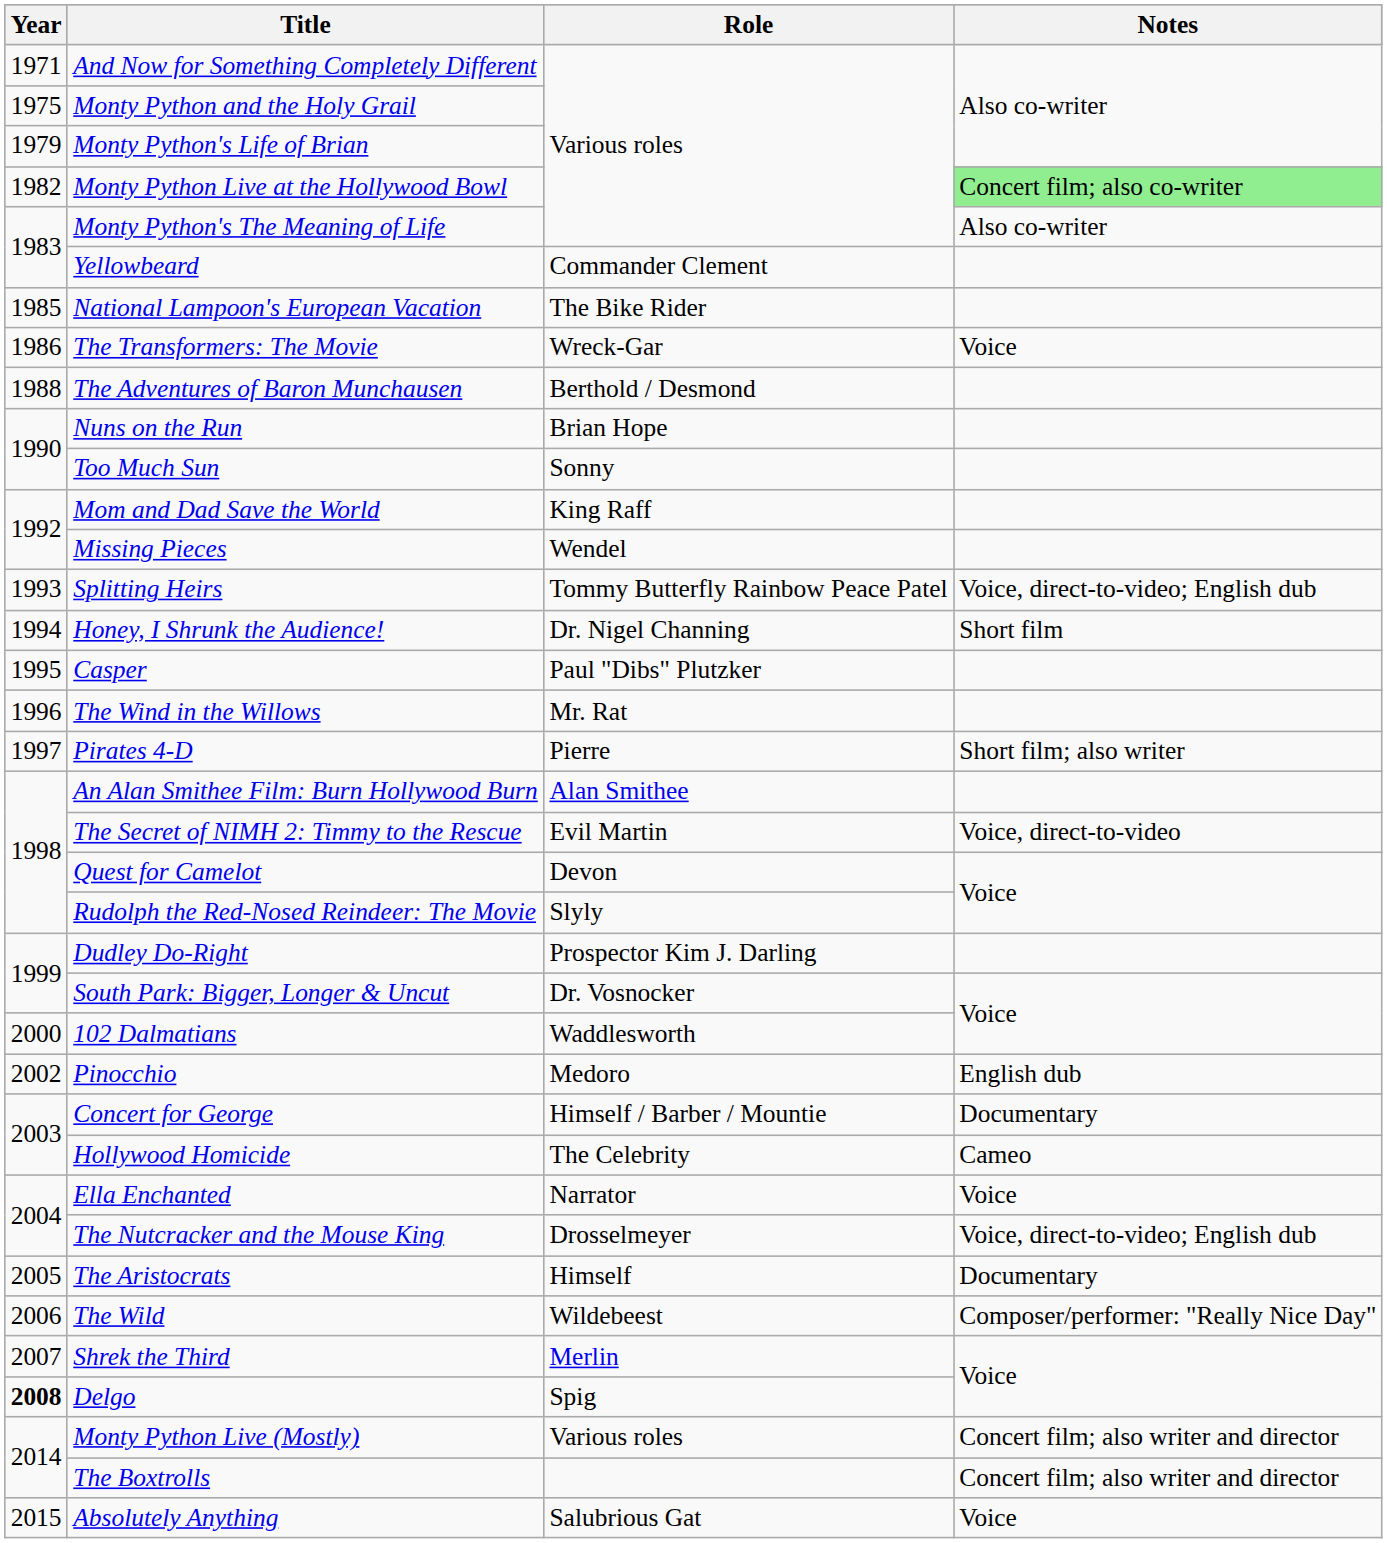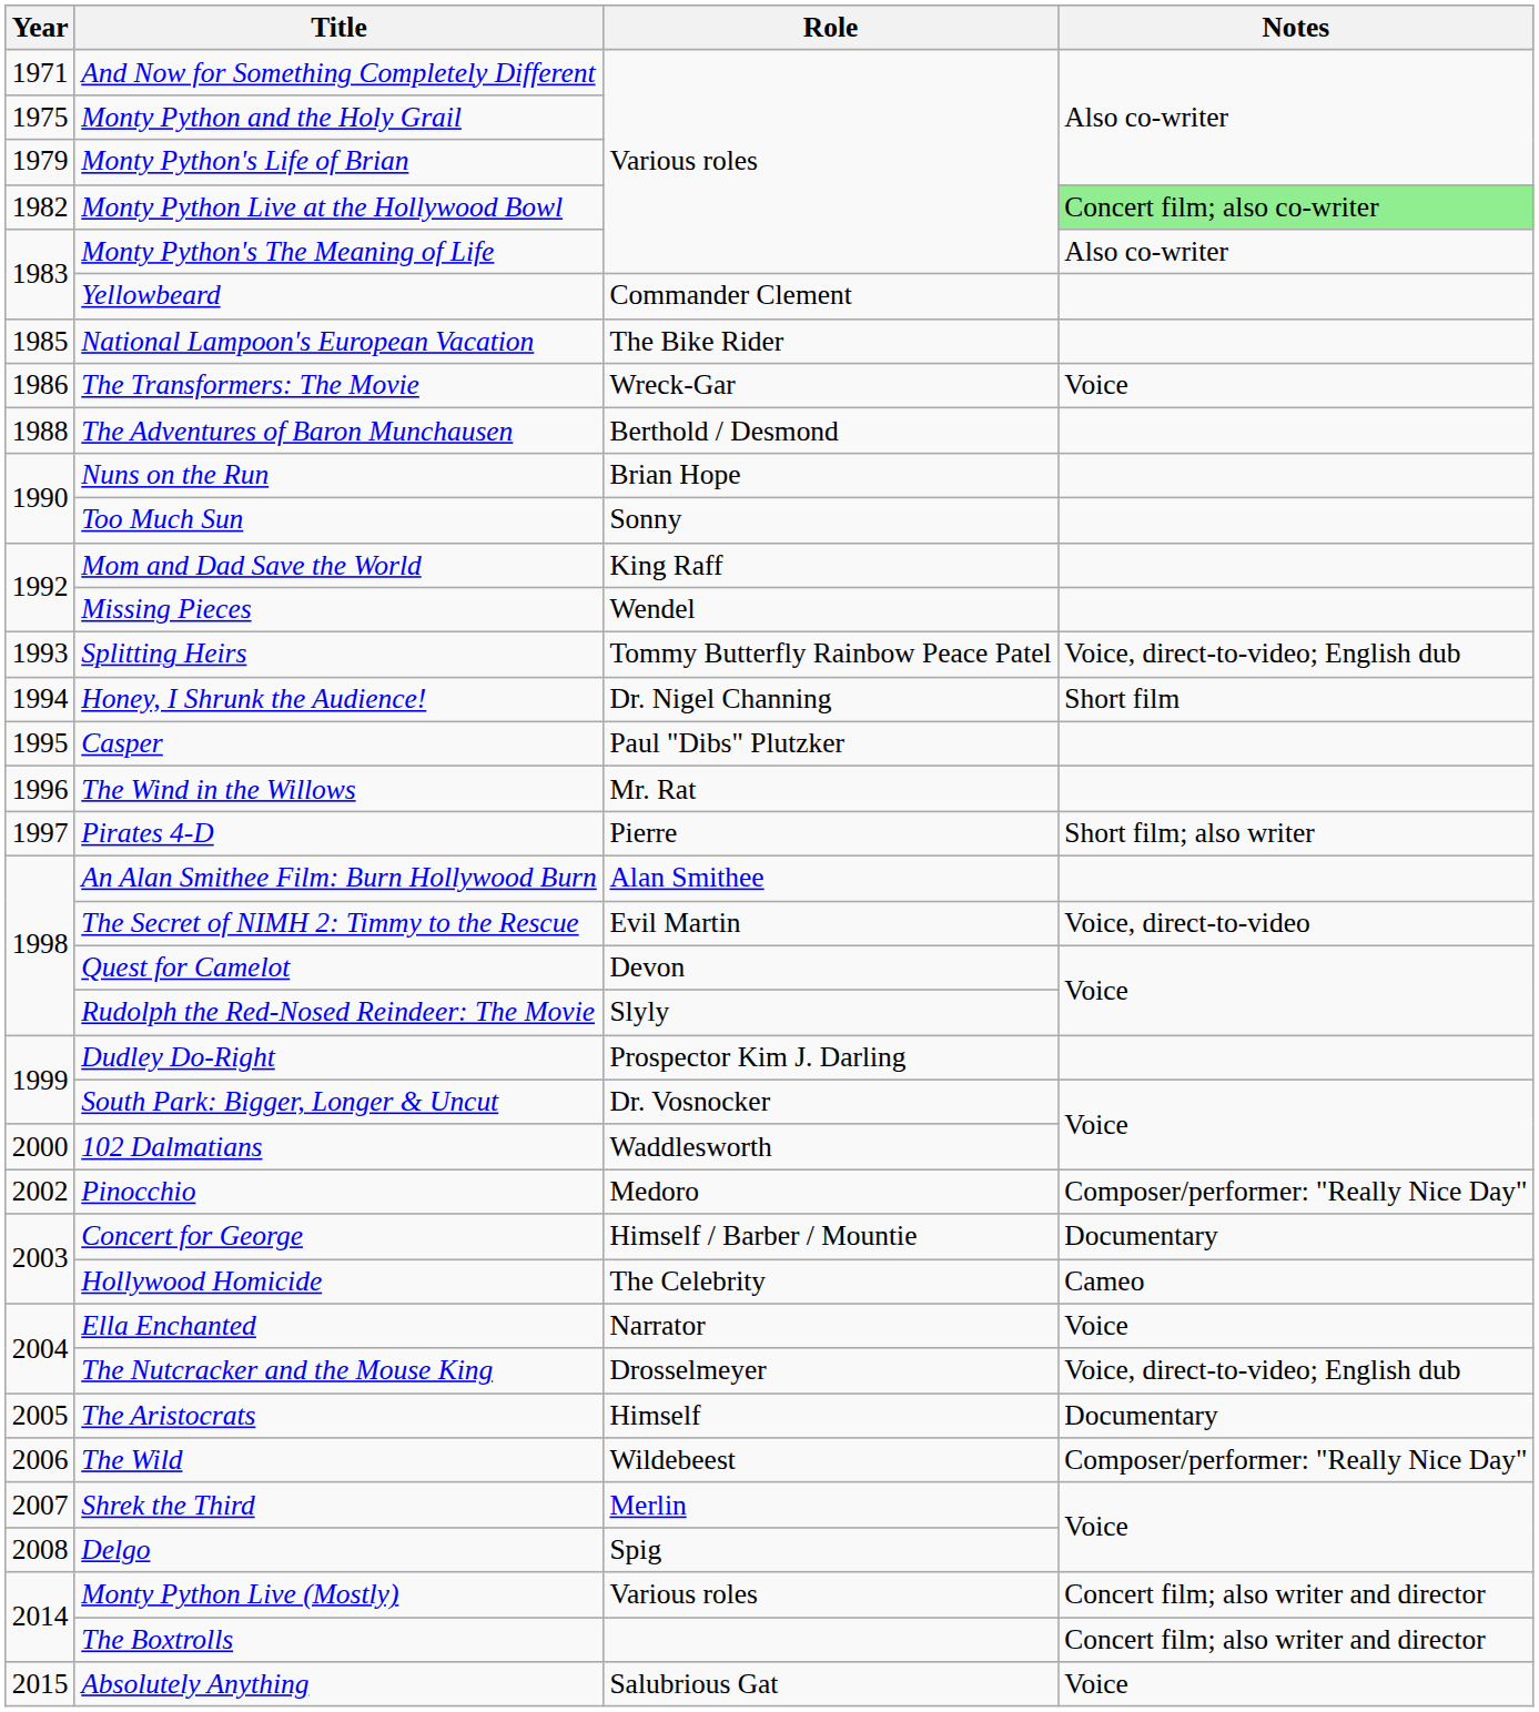Pinocchio | Notes: English dub -> Composer/performer: "Really Nice Day"
Delgo | Year: bold -> normal
